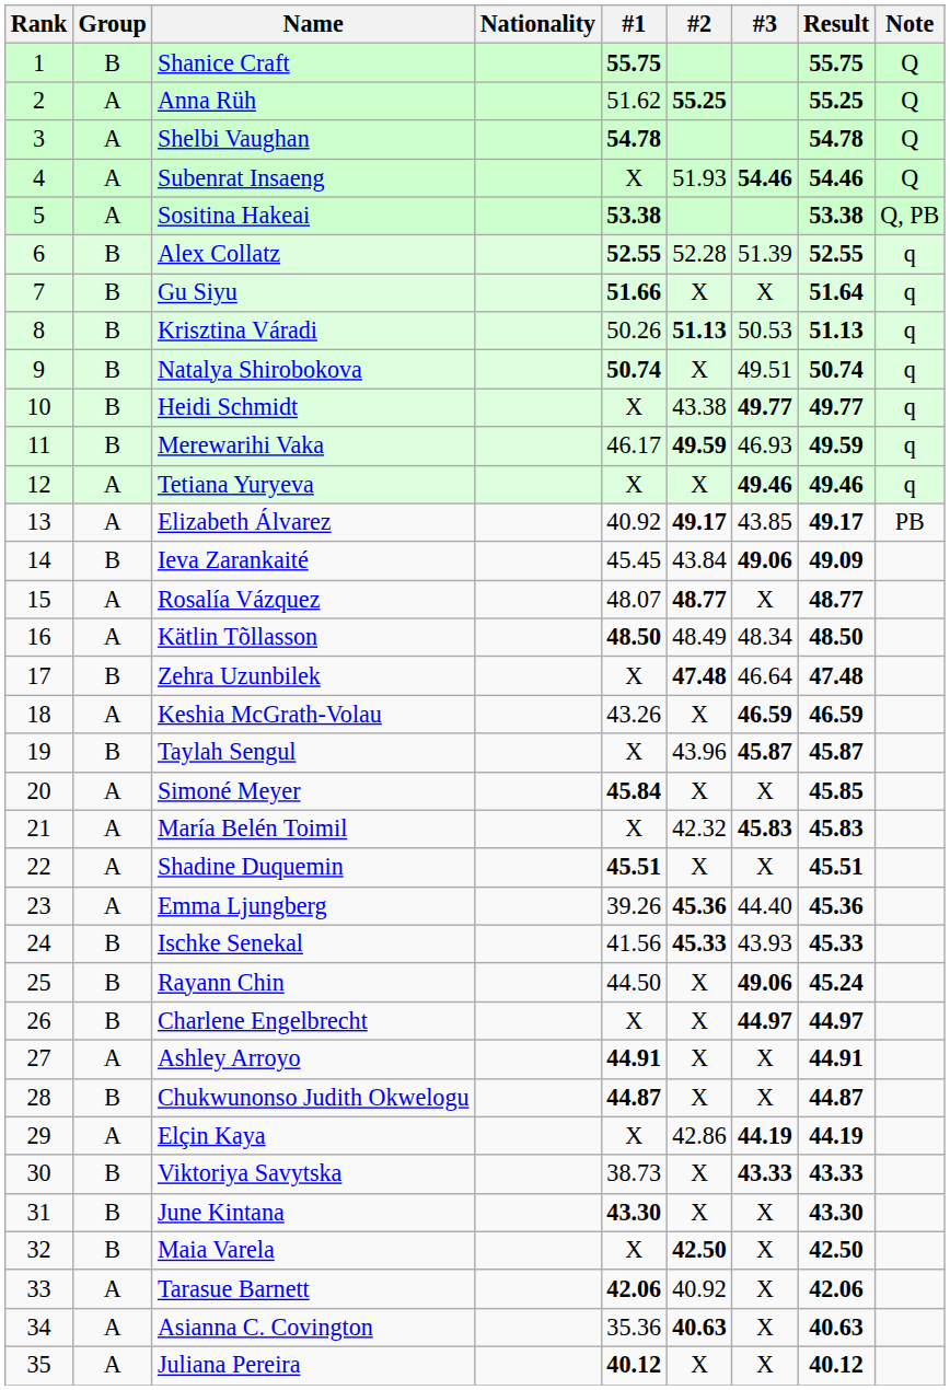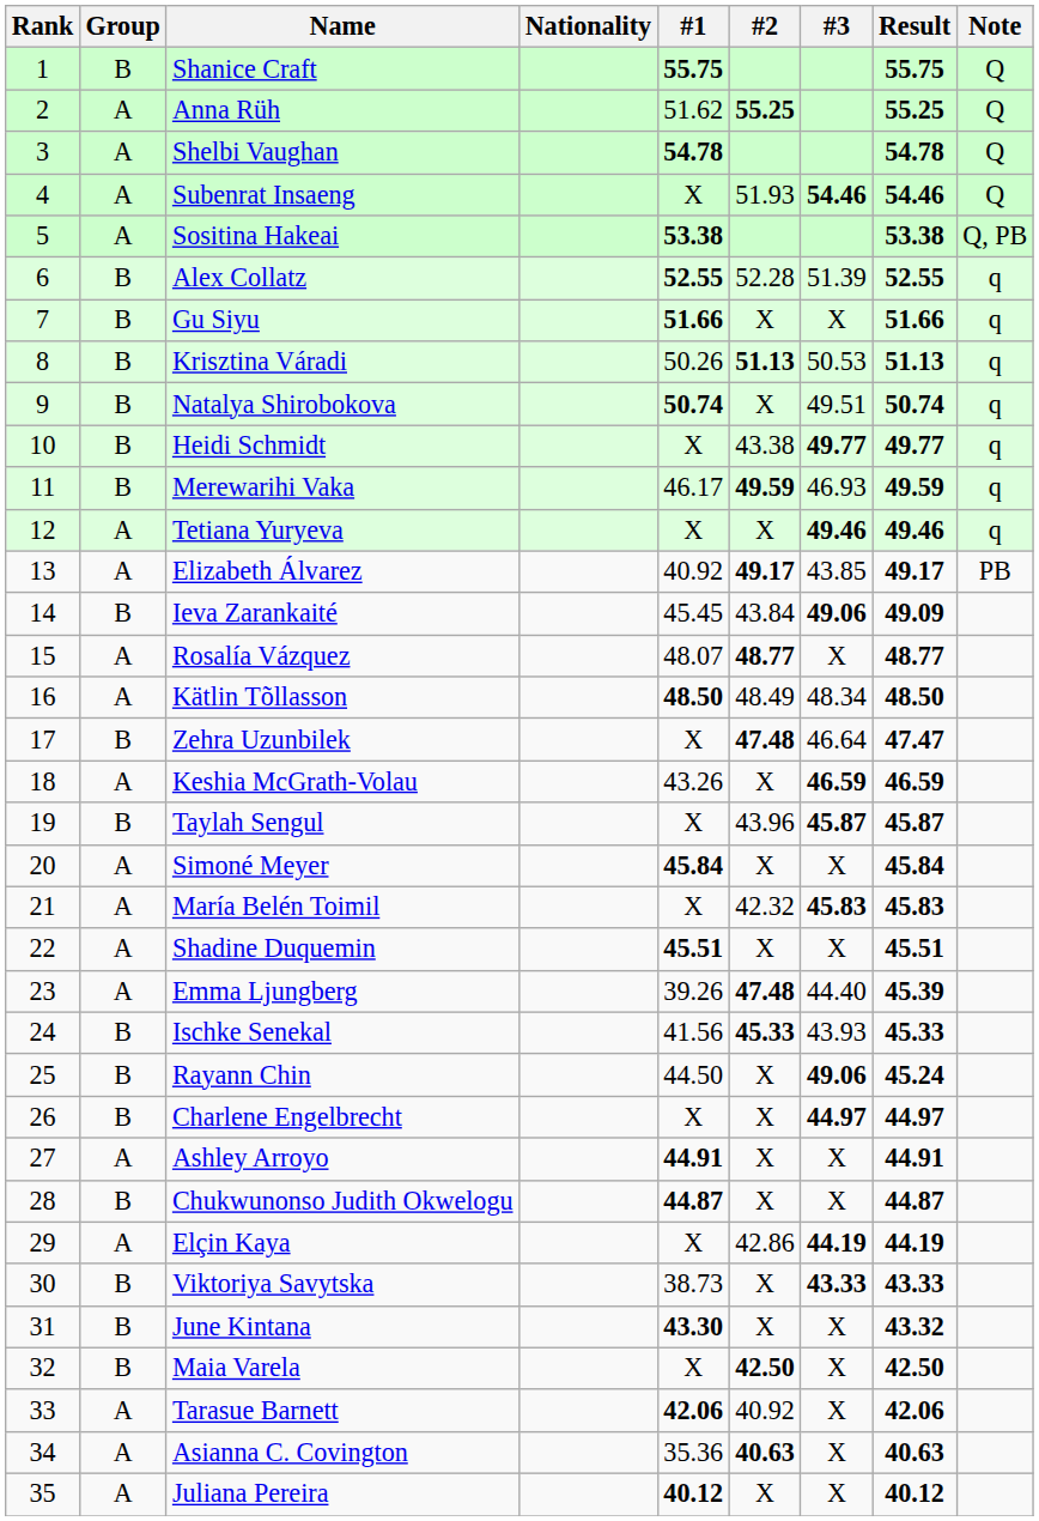Gu Siyu | Result: 51.64 -> 51.66
Zehra Uzunbilek | Result: 47.48 -> 47.47
Simoné Meyer | Result: 45.85 -> 45.84
Emma Ljungberg | #2: 45.36 -> 47.48
Emma Ljungberg | Result: 45.36 -> 45.39
June Kintana | Result: 43.30 -> 43.32
